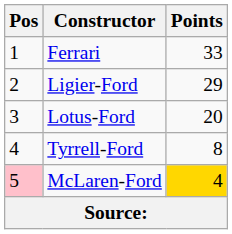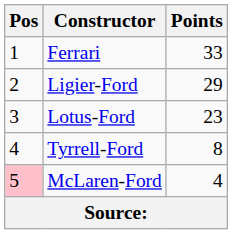Lotus-Ford | Points: 20 -> 23
McLaren-Ford | Points: gold background -> no background
